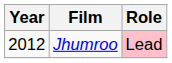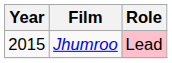Jhumroo | Year: 2012 -> 2015
